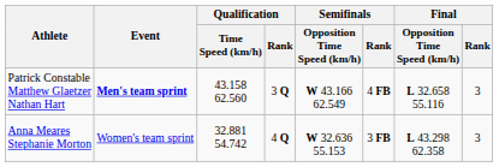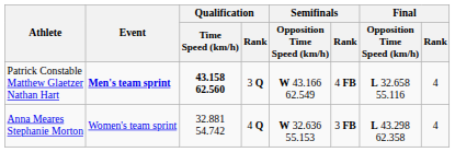Patrick Constable Matthew Glaetzer Nathan Hart | Qualification / Time Speed (km/h): normal -> bold
Patrick Constable Matthew Glaetzer Nathan Hart | Final / Rank: 3 -> 4
Anna Meares Stephanie Morton | Final / Rank: 3 -> 4
